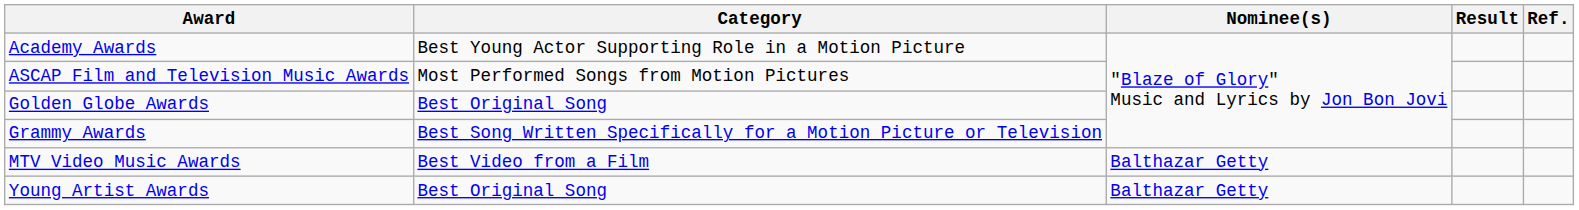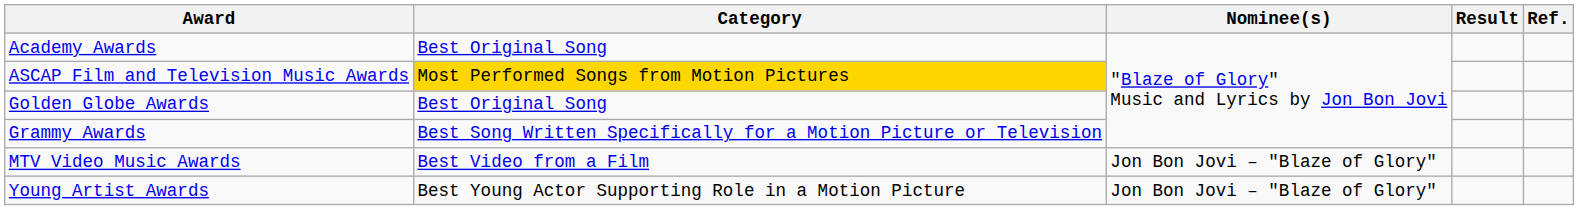Academy Awards | Category: Best Young Actor Supporting Role in a Motion Picture -> Best Original Song
ASCAP Film and Television Music Awards | Category: no background -> gold background
MTV Video Music Awards | Nominee(s): Balthazar Getty -> Jon Bon Jovi – "Blaze of Glory"
Young Artist Awards | Category: Best Original Song -> Best Young Actor Supporting Role in a Motion Picture
Young Artist Awards | Nominee(s): Balthazar Getty -> Jon Bon Jovi – "Blaze of Glory"
